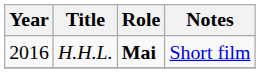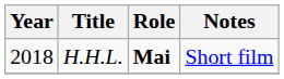H.H.L. | Year: 2016 -> 2018
